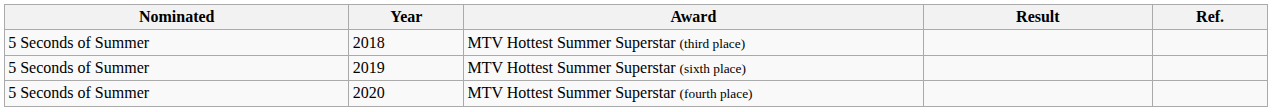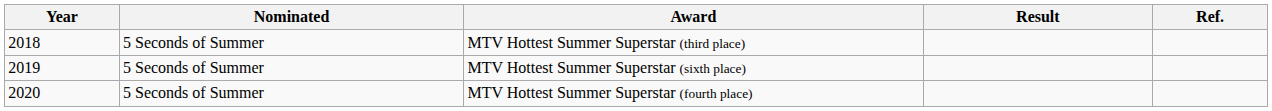columns swapped: Year <-> Nominated
